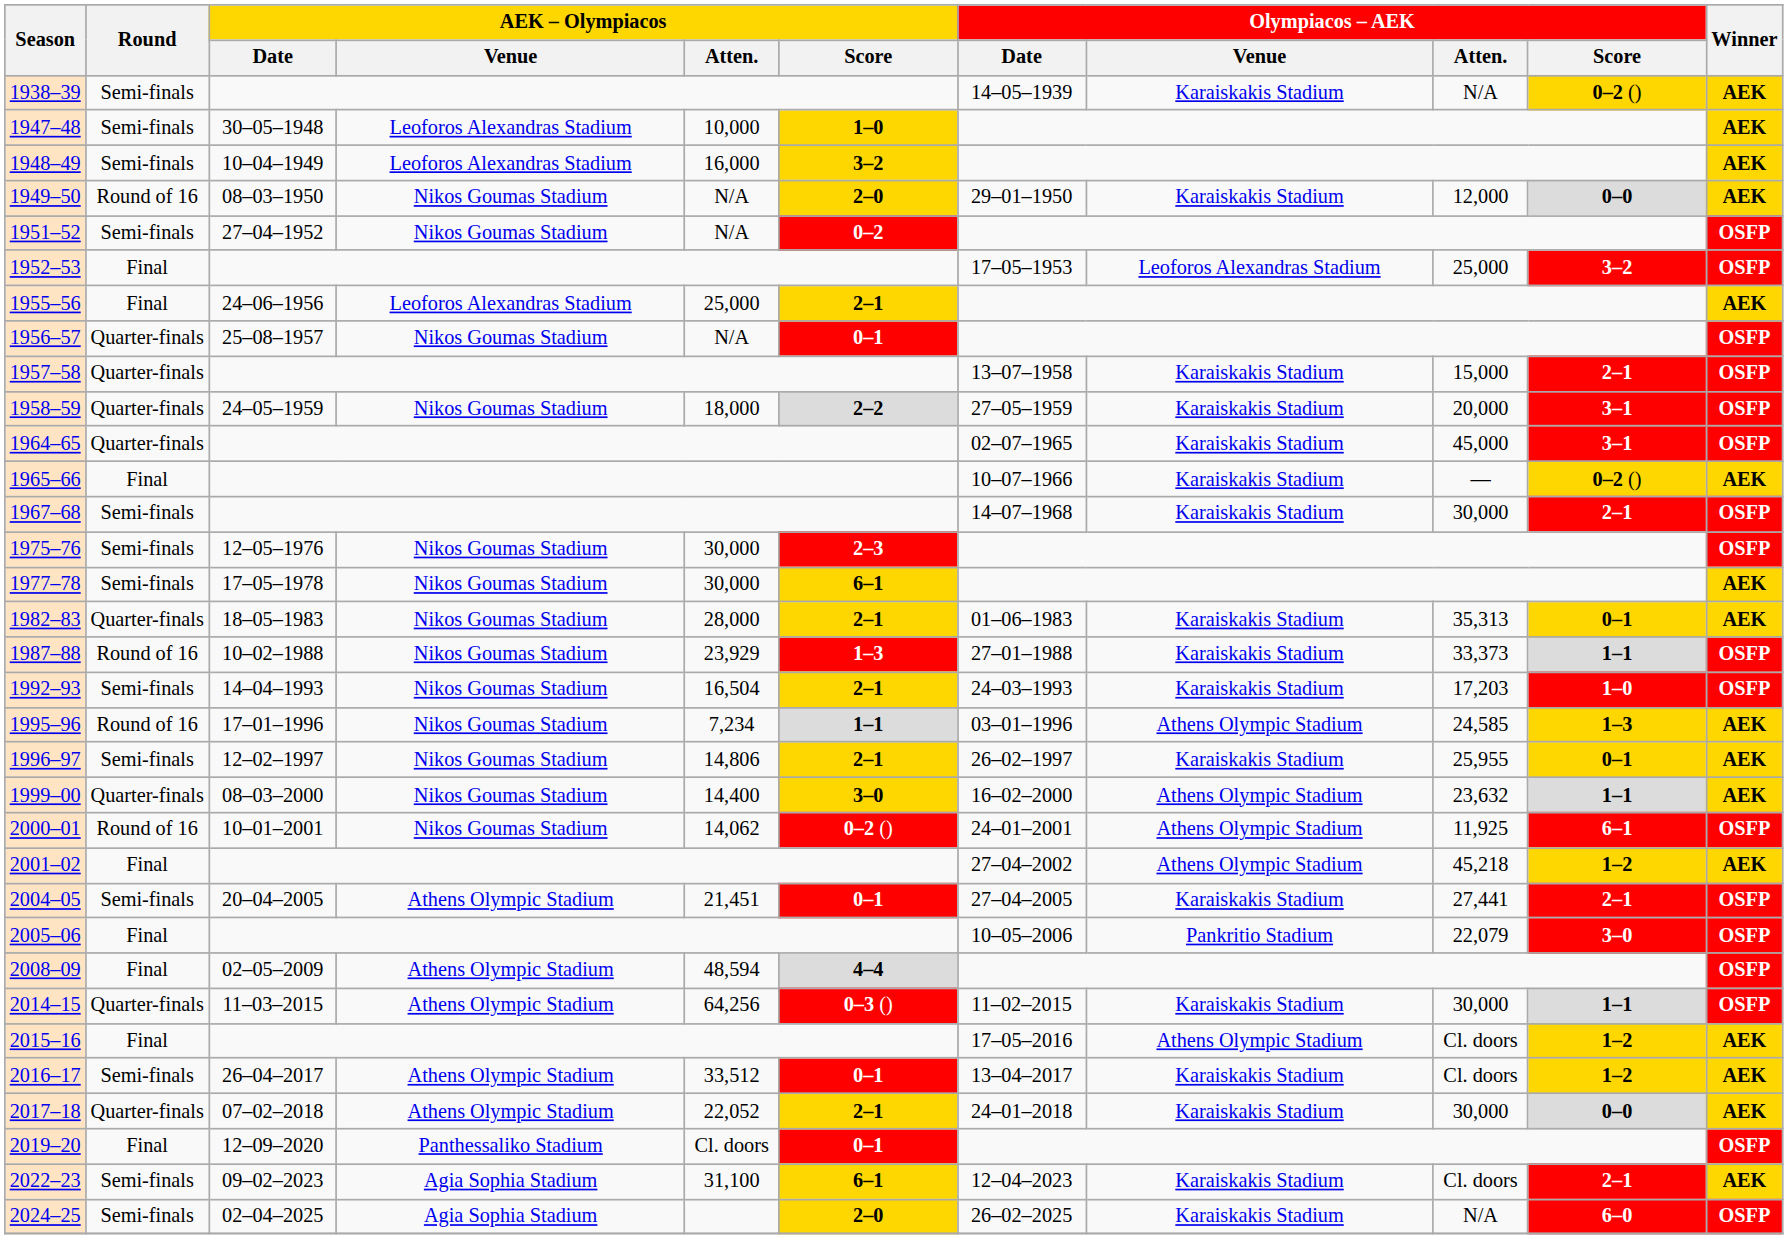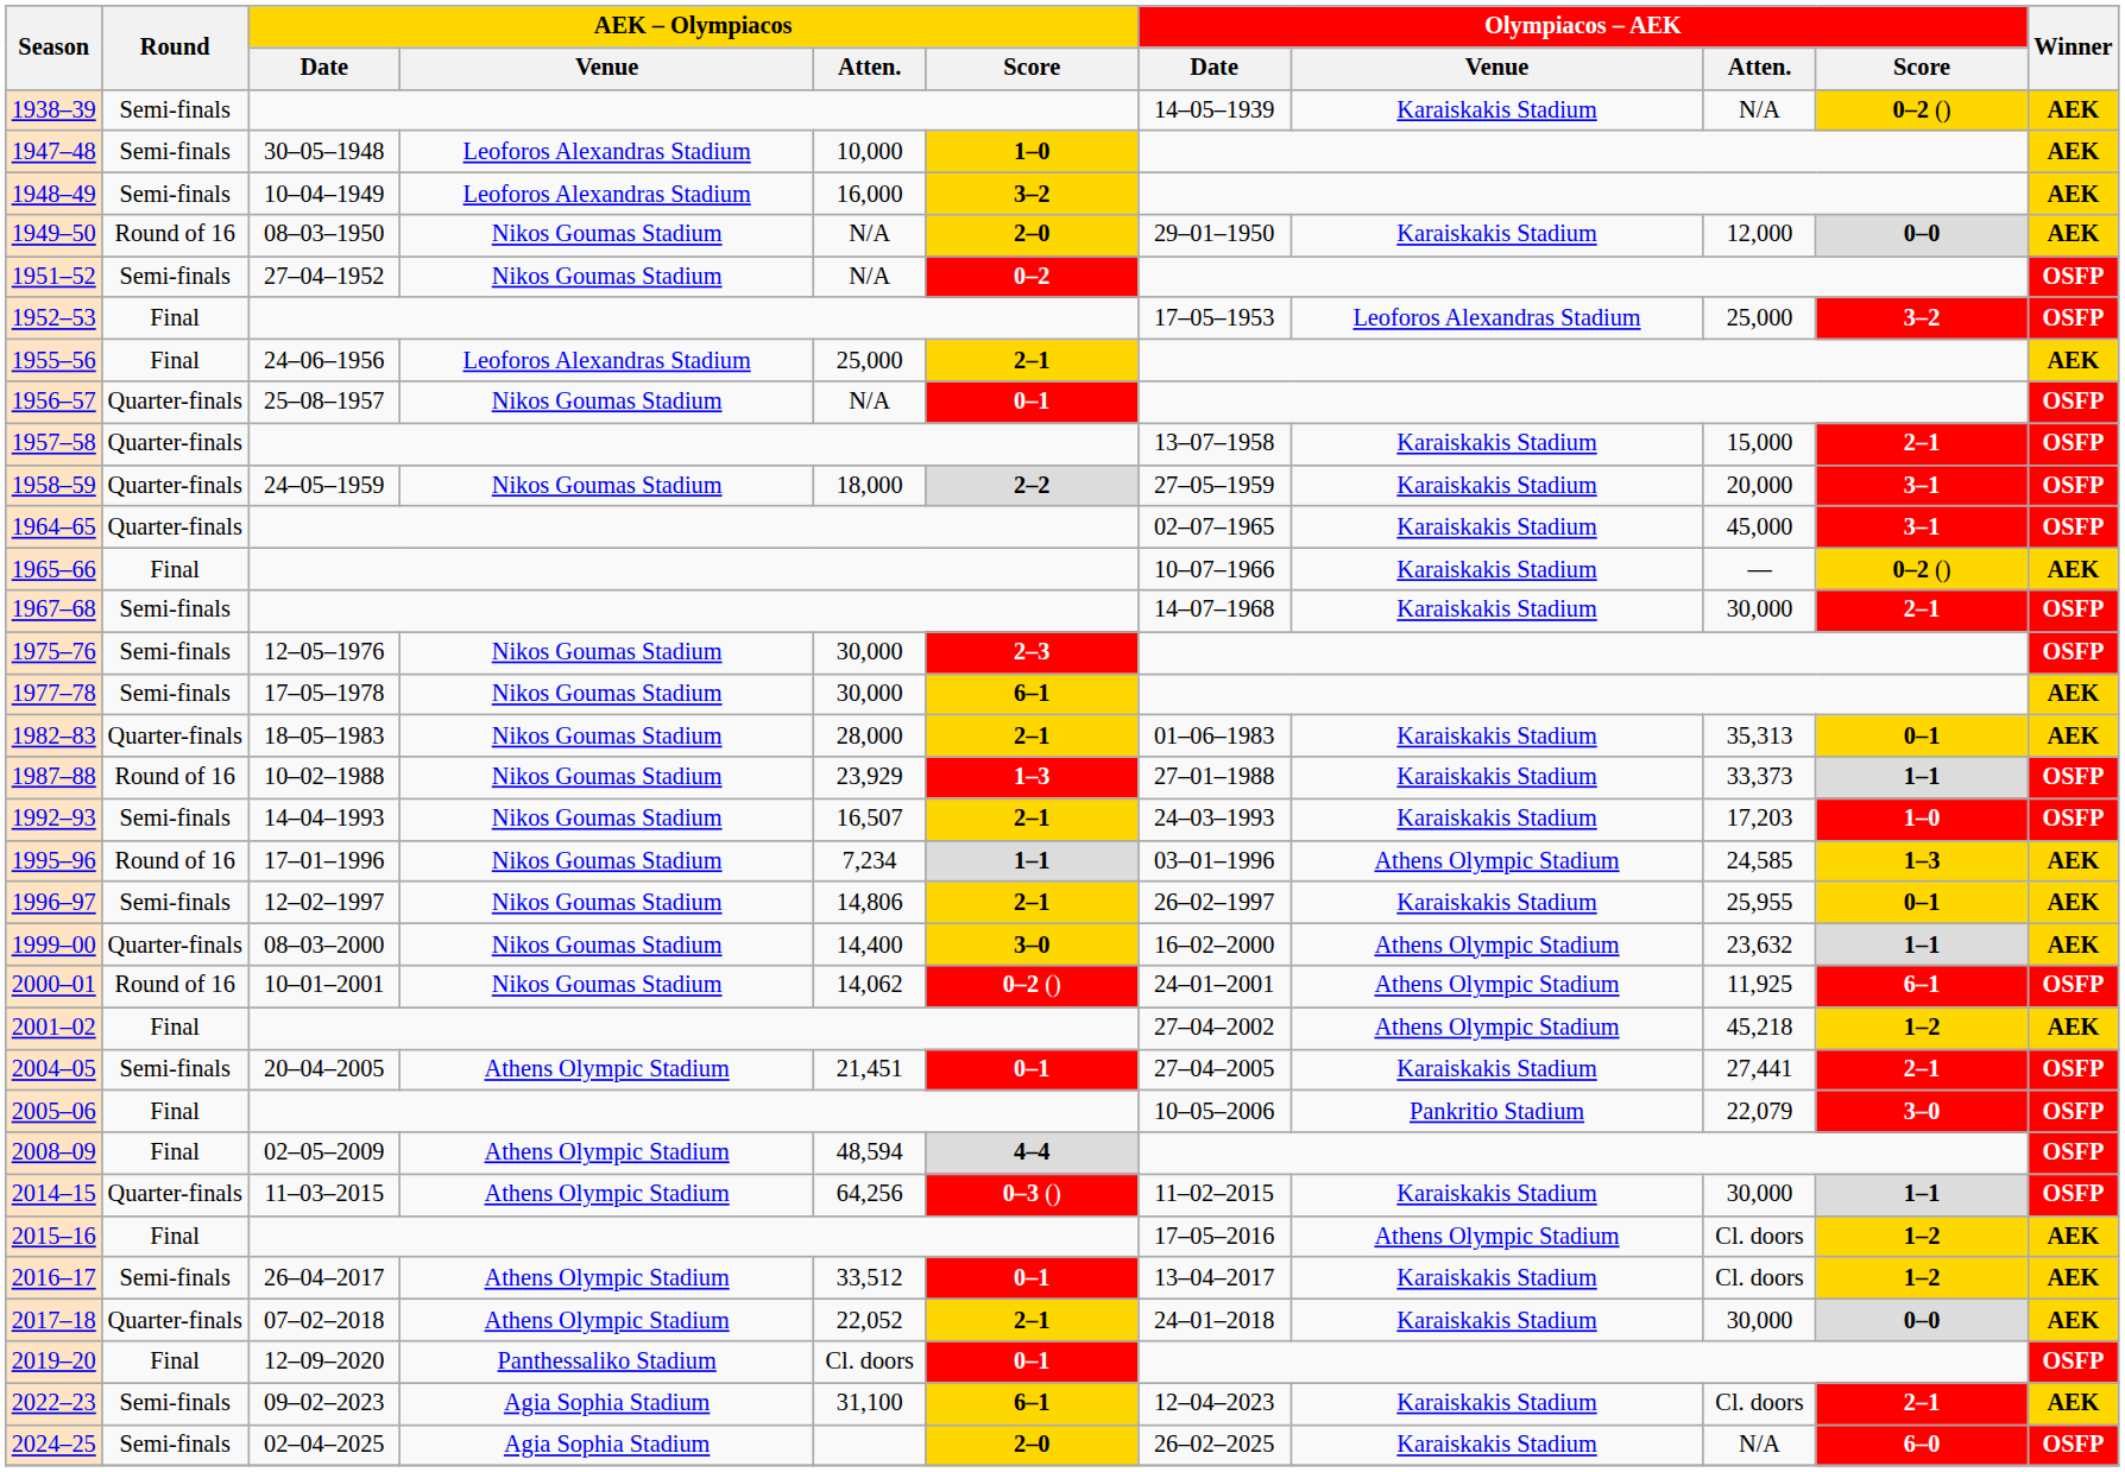1992–93 | AEK – Olympiacos / Atten.: 16,504 -> 16,507
